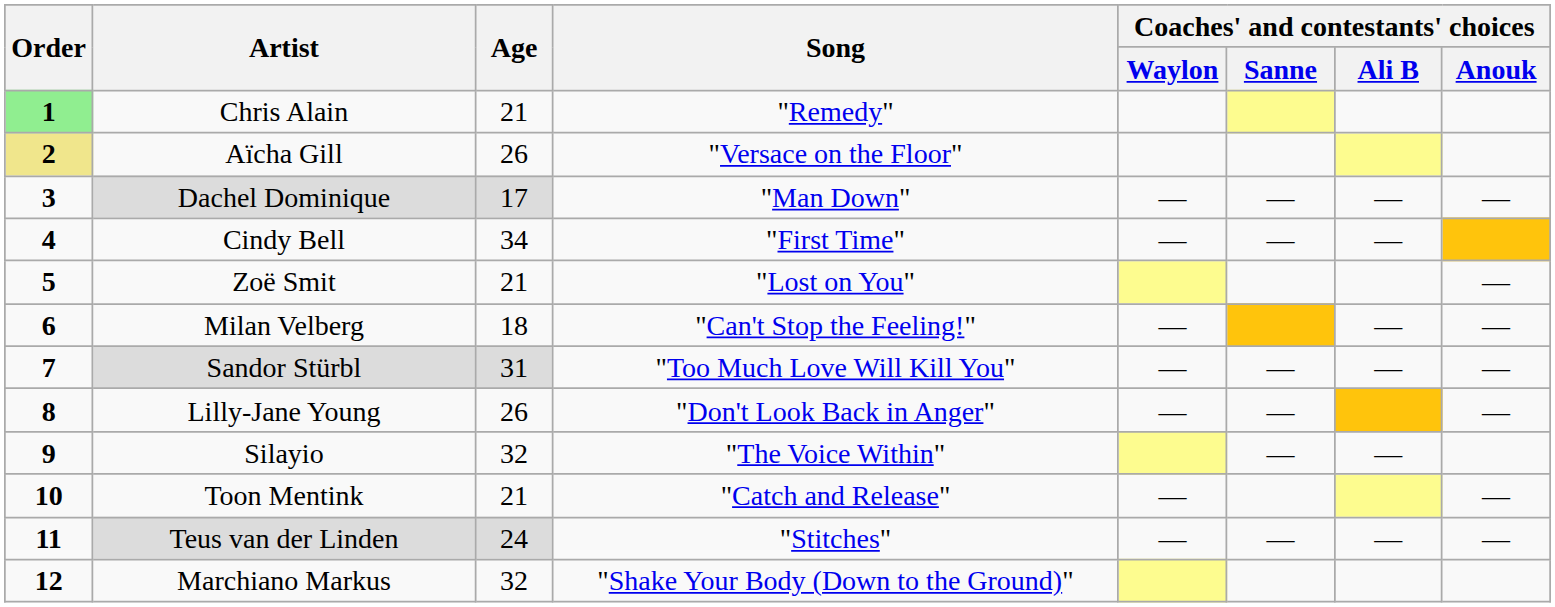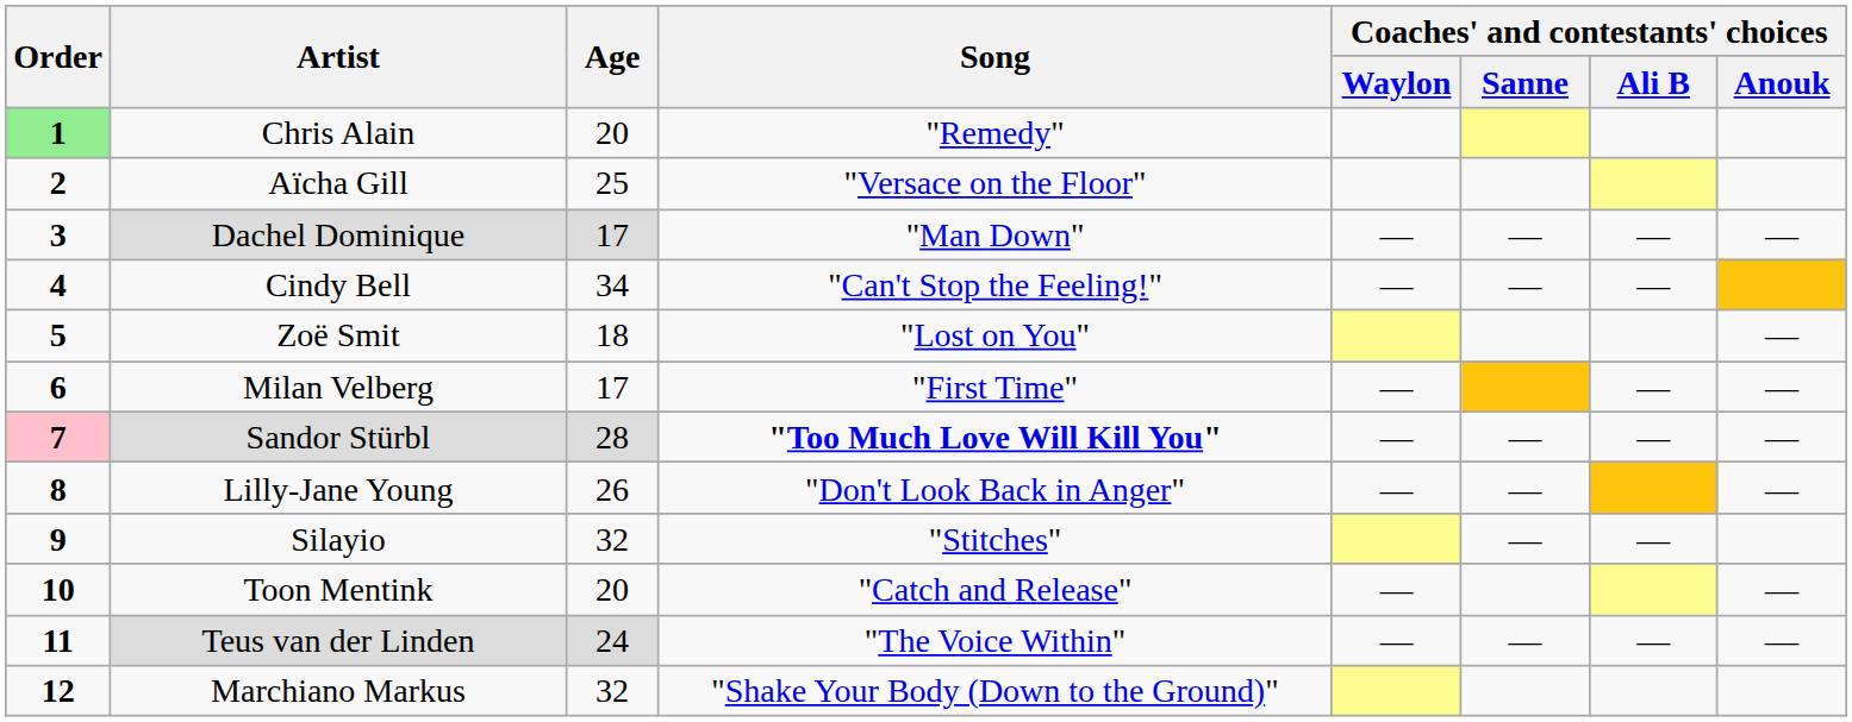Chris Alain | Age: 21 -> 20
Aïcha Gill | Order: khaki background -> no background
Aïcha Gill | Age: 26 -> 25
Cindy Bell | Song: "First Time" -> "Can't Stop the Feeling!"
Zoë Smit | Age: 21 -> 18
Milan Velberg | Age: 18 -> 17
Milan Velberg | Song: "Can't Stop the Feeling!" -> "First Time"
Sandor Stürbl | Order: no background -> pink background
Sandor Stürbl | Age: 31 -> 28
Sandor Stürbl | Song: normal -> bold
Silayio | Song: "The Voice Within" -> "Stitches"
Toon Mentink | Age: 21 -> 20
Teus van der Linden | Song: "Stitches" -> "The Voice Within"
